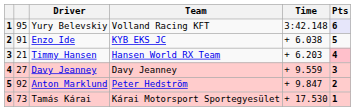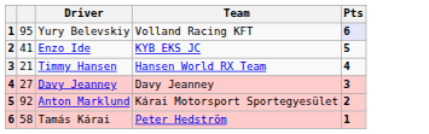- column: Time | 3:42.148 | + 6.038 | + 6.203 | + 9.559 | + 9.847 | + 17.530
Enzo Ide | column 2: 91 -> 41
Timmy Hansen | Pts: pink background -> no background
Anton Marklund | Team: Peter Hedström -> Kárai Motorsport Sportegyesület
Tamás Kárai | column 2: 73 -> 58
Tamás Kárai | Team: Kárai Motorsport Sportegyesület -> Peter Hedström
